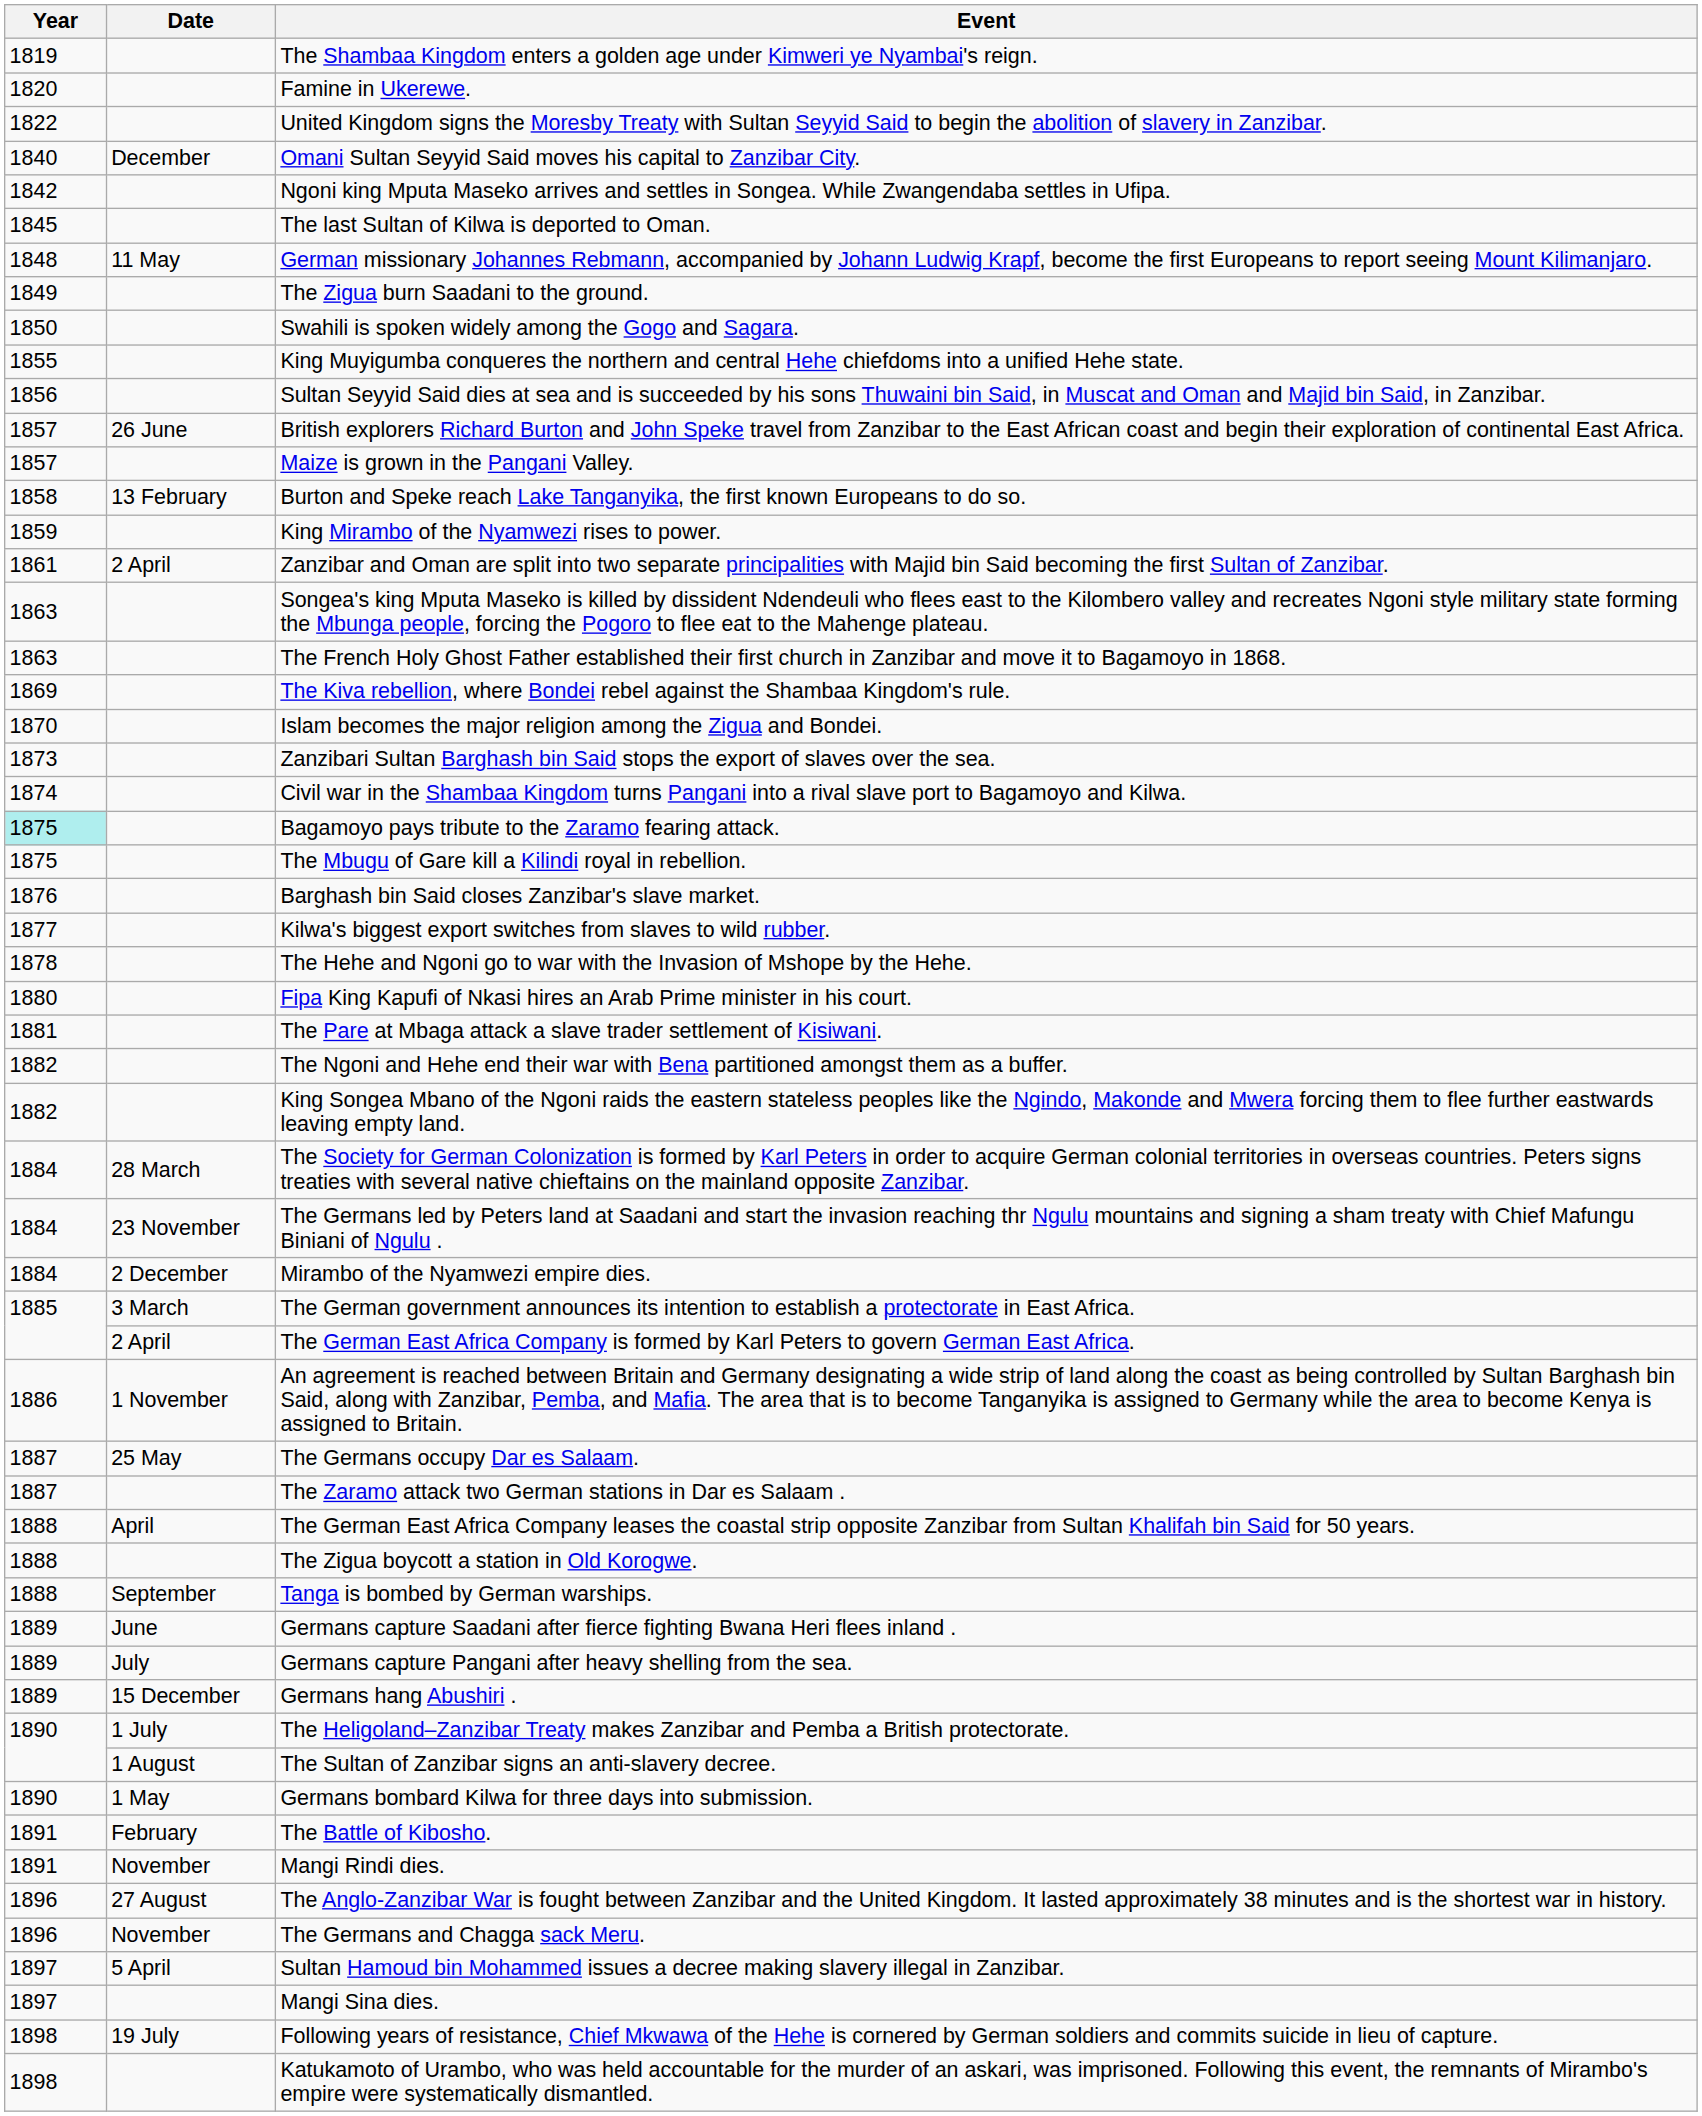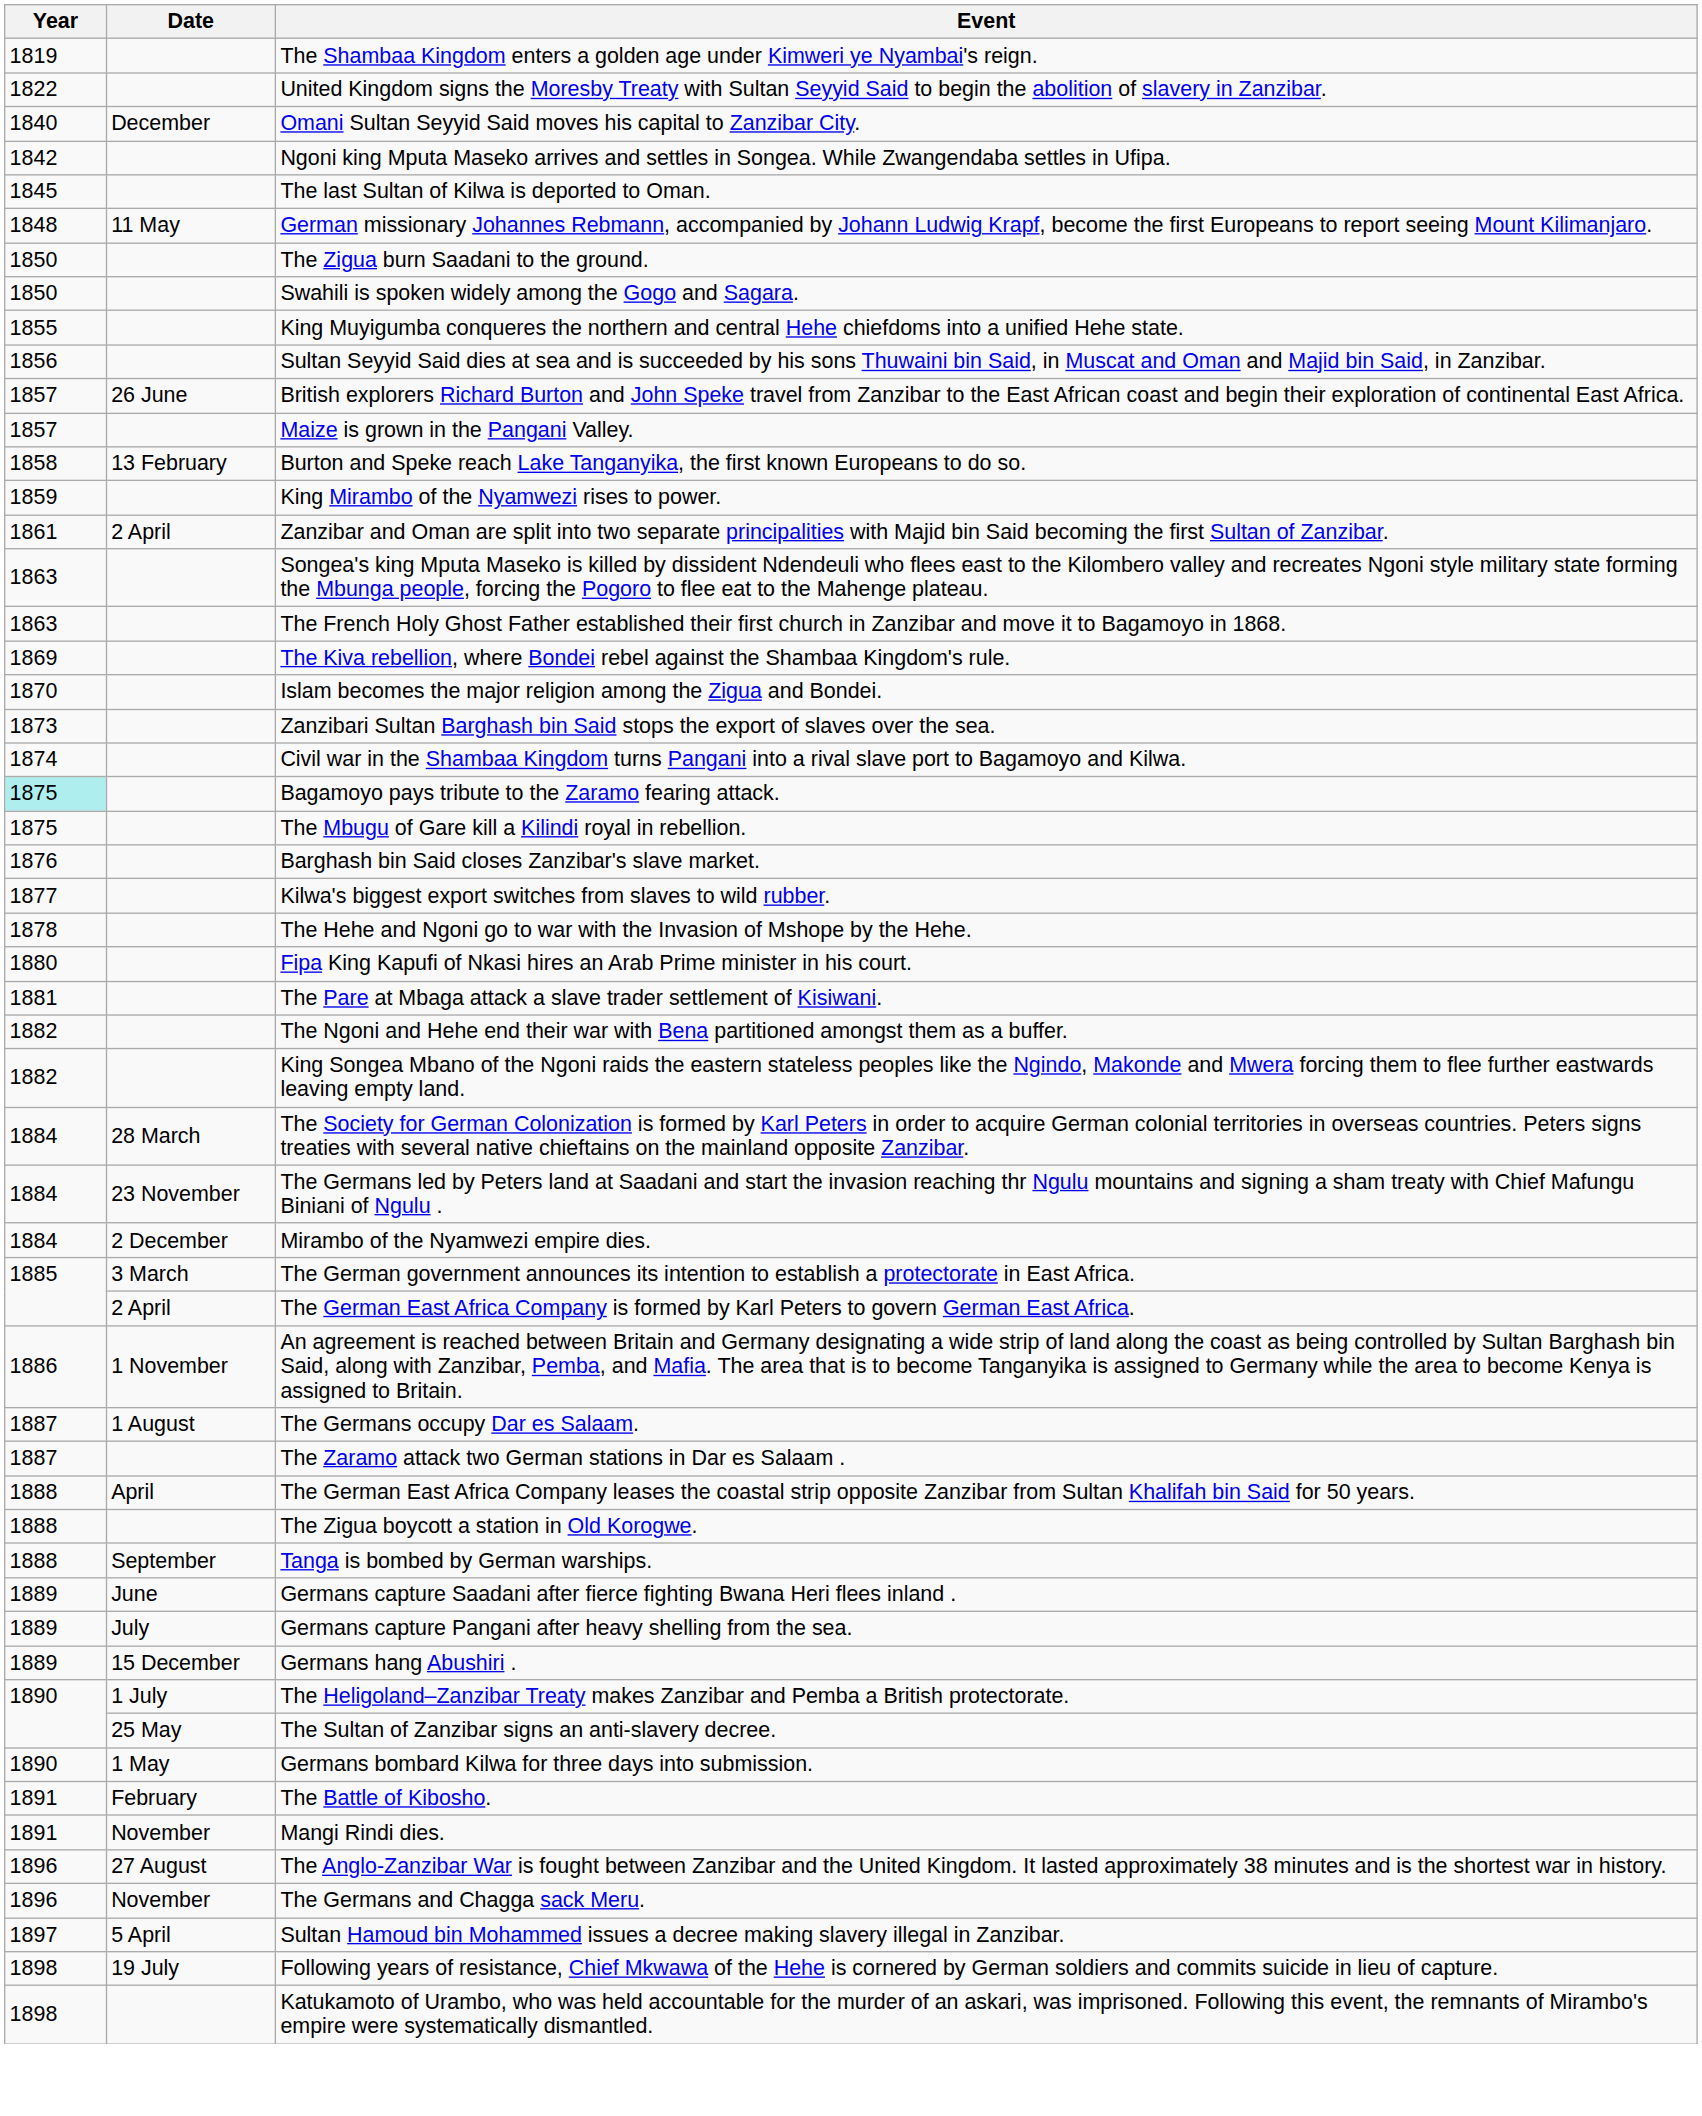- row: 1820 | Famine in Ukerewe.
The Zigua burn Saadani to the ground. | Year: 1849 -> 1850
The Germans occupy Dar es Salaam. | Date: 25 May -> 1 August
The Sultan of Zanzibar signs an anti-slavery decree. | Date: 1 August -> 25 May
- row: 1897 | Mangi Sina dies.
